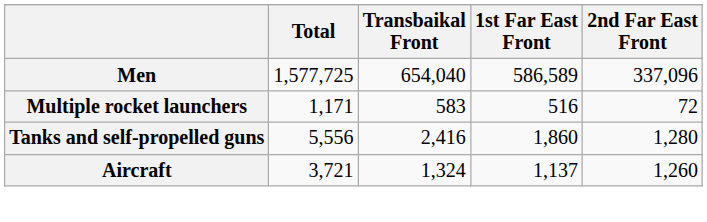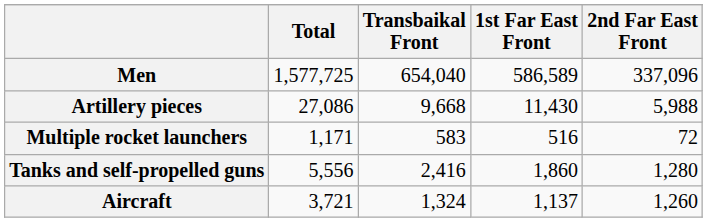+ row: Artillery pieces | 27,086 | 9,668 | 11,430 | 5,988
